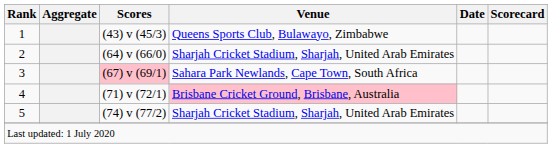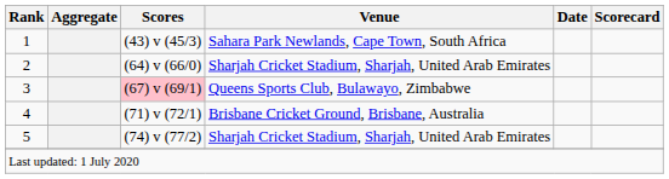1 | Venue: Queens Sports Club, Bulawayo, Zimbabwe -> Sahara Park Newlands, Cape Town, South Africa
3 | Venue: Sahara Park Newlands, Cape Town, South Africa -> Queens Sports Club, Bulawayo, Zimbabwe
4 | Venue: pink background -> no background
